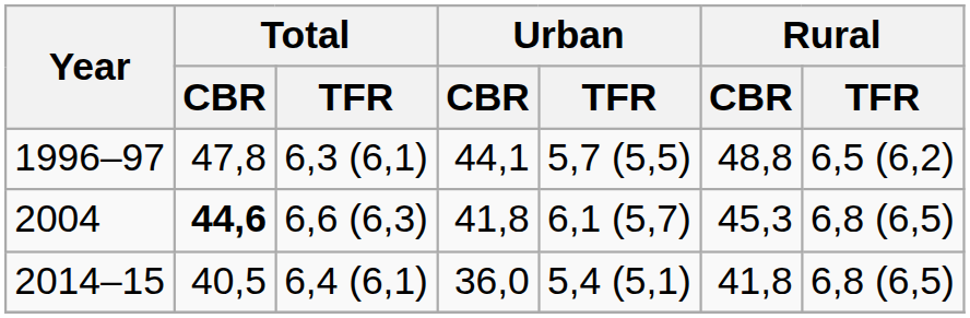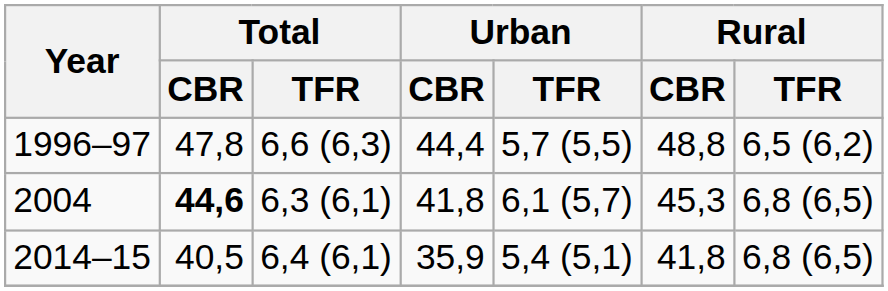1996–97 | Total / TFR: 6,3 (6,1) -> 6,6 (6,3)
1996–97 | Urban / CBR: 44,1 -> 44,4
2004 | Total / TFR: 6,6 (6,3) -> 6,3 (6,1)
2014–15 | Urban / CBR: 36,0 -> 35,9
